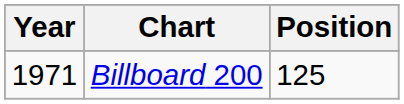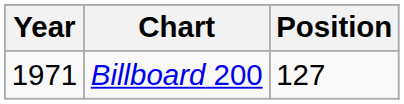Billboard 200 | Position: 125 -> 127
